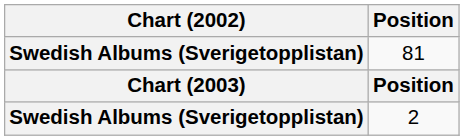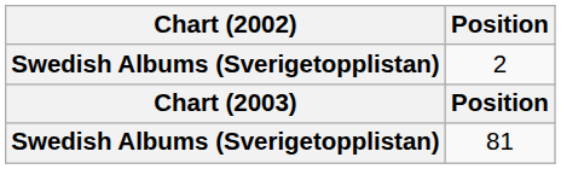rows swapped: 2 <-> 81
